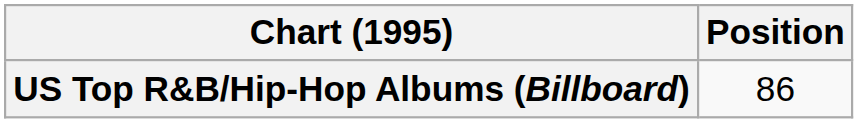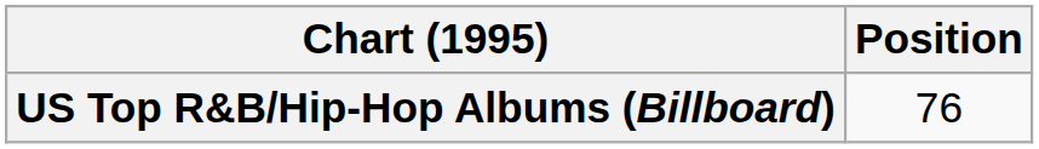US Top R&B/Hip-Hop Albums (Billboard) | Position: 86 -> 76
